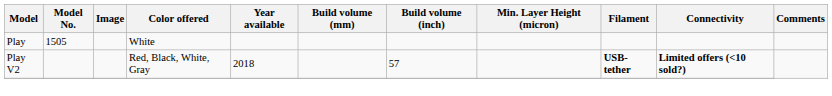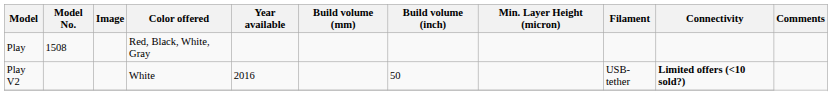Play | Model No.: 1505 -> 1508
Play | Color offered: White -> Red, Black, White, Gray
Play V2 | Color offered: Red, Black, White, Gray -> White
Play V2 | Year available: 2018 -> 2016
Play V2 | Build volume (inch): 57 -> 50
Play V2 | Filament: bold -> normal
